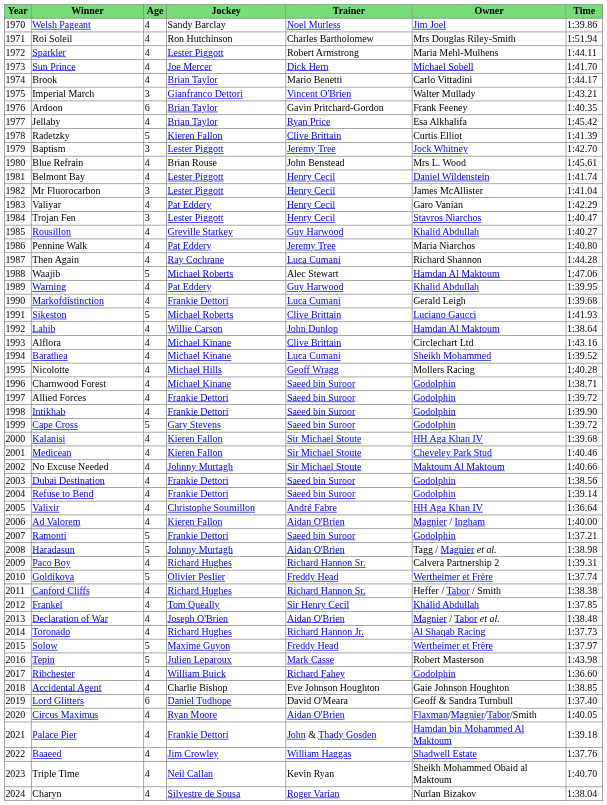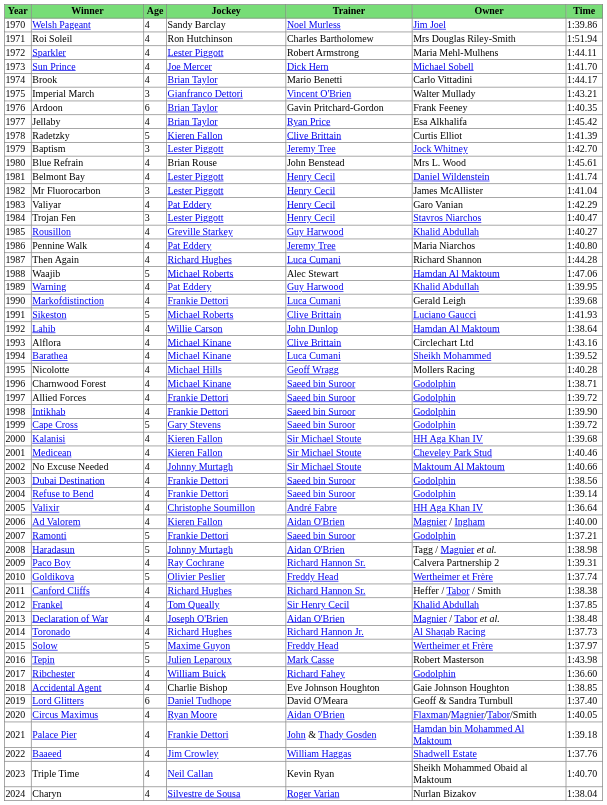Then Again | Jockey: Ray Cochrane -> Richard Hughes
Paco Boy | Jockey: Richard Hughes -> Ray Cochrane
